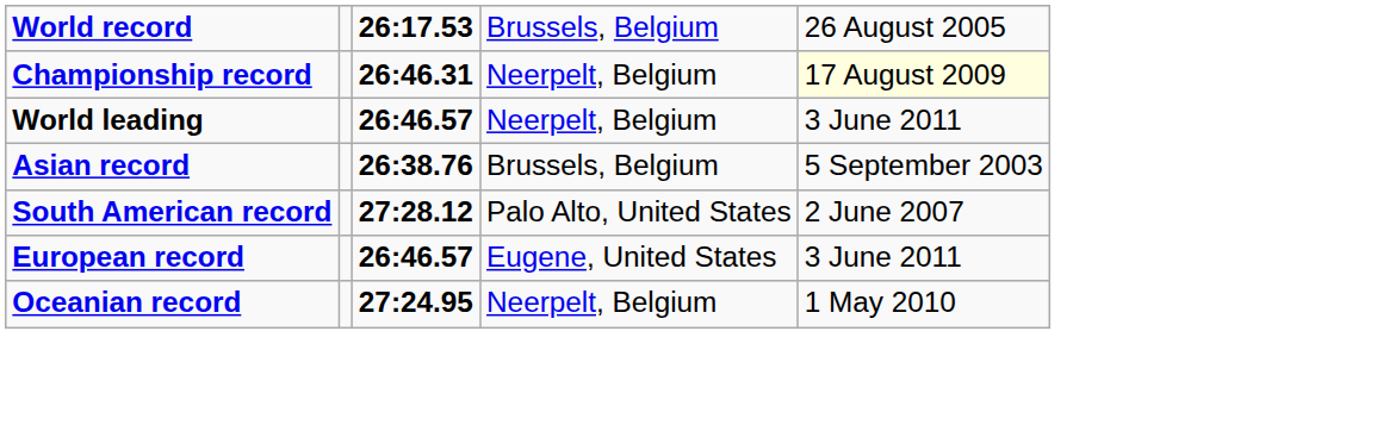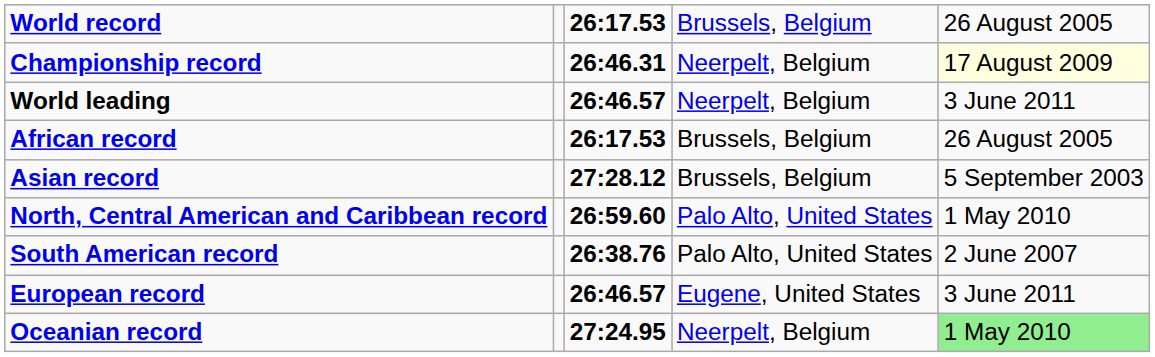+ row: African record | 26:17.53 | Brussels, Belgium | 26 August 2005
Asian record | column 3: 26:38.76 -> 27:28.12
+ row: North, Central American and Caribbean record | 26:59.60 | Palo Alto, United States | 1 May 2010
South American record | column 3: 27:28.12 -> 26:38.76
Oceanian record | column 5: no background -> lightgreen background
